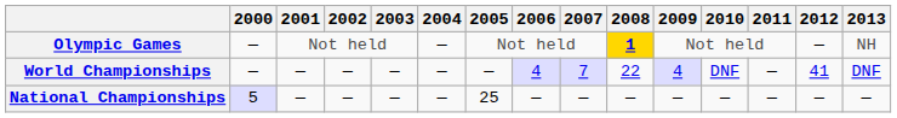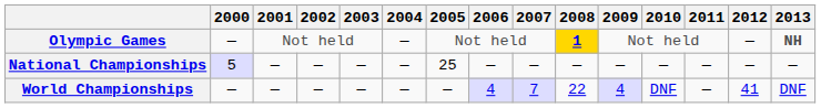Olympic Games | 2013: normal -> bold
rows swapped: World Championships <-> National Championships
